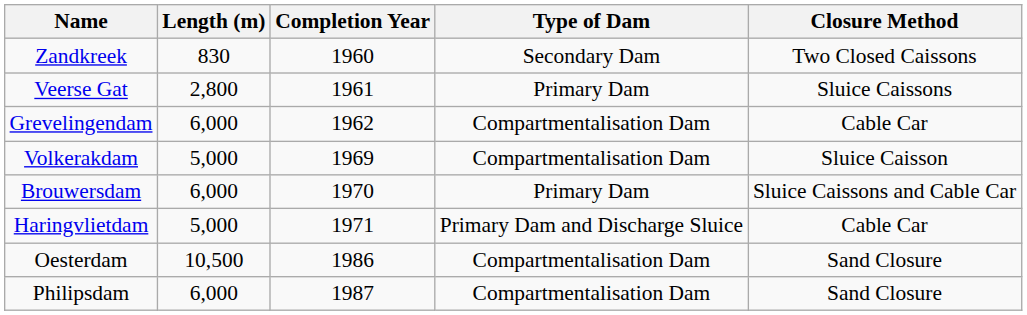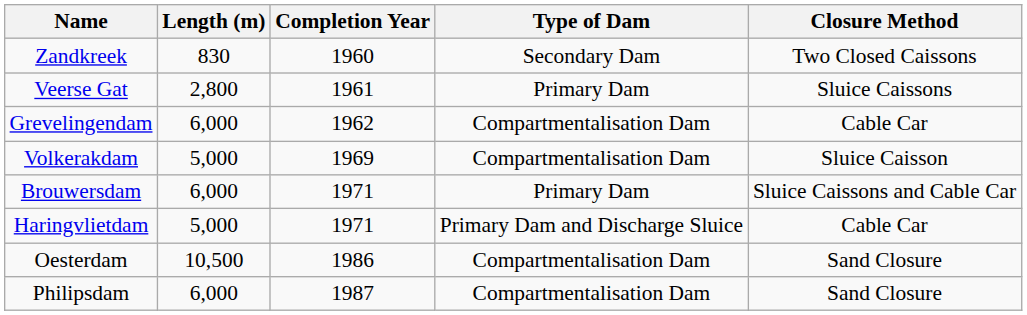Brouwersdam | Completion Year: 1970 -> 1971
